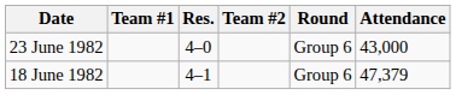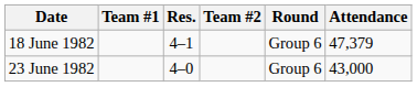rows swapped: 18 June 1982 <-> 23 June 1982
